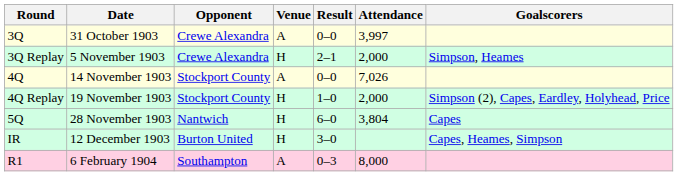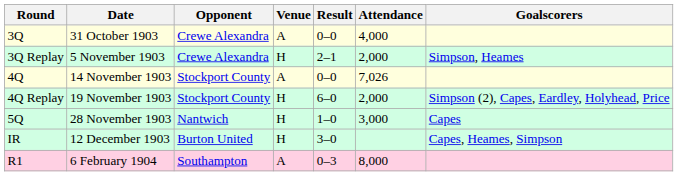31 October 1903 | Attendance: 3,997 -> 4,000
19 November 1903 | Result: 1–0 -> 6–0
28 November 1903 | Result: 6–0 -> 1–0
28 November 1903 | Attendance: 3,804 -> 3,000
